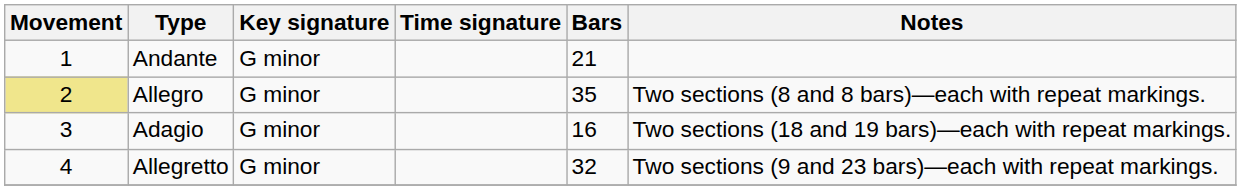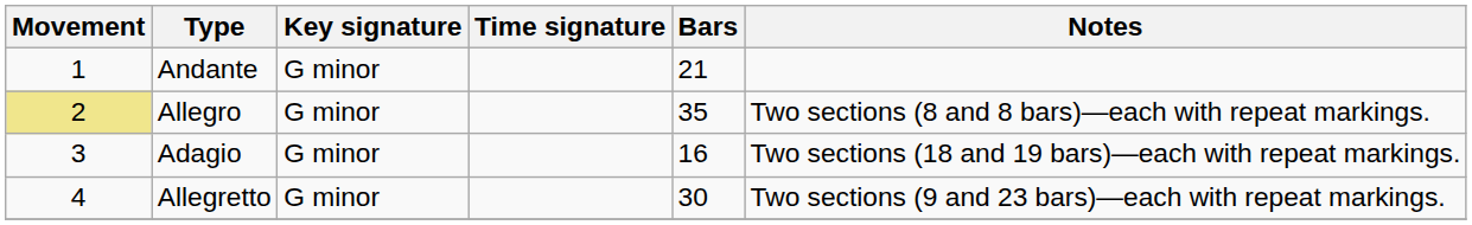Allegretto | Bars: 32 -> 30
